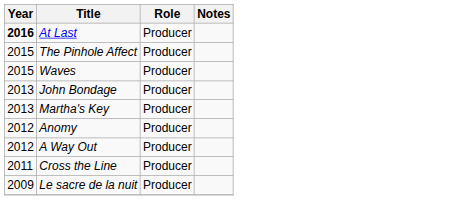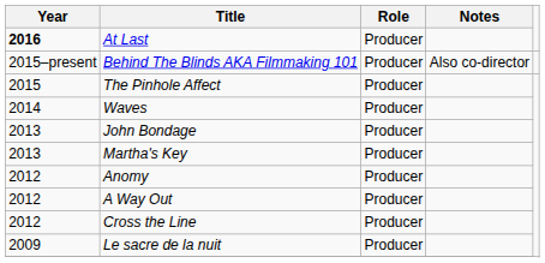+ row: 2015–present | Behind The Blinds AKA Filmmaking 101 | Producer | Also co-director
Waves | Year: 2015 -> 2014
Cross the Line | Year: 2011 -> 2012
